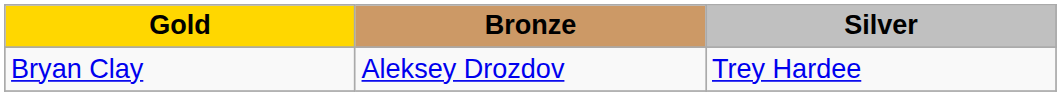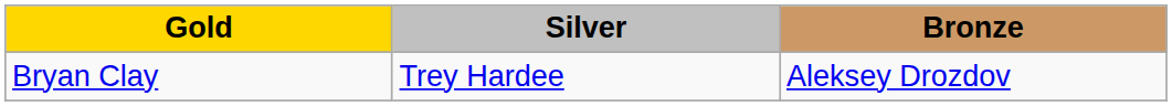columns swapped: Silver <-> Bronze
